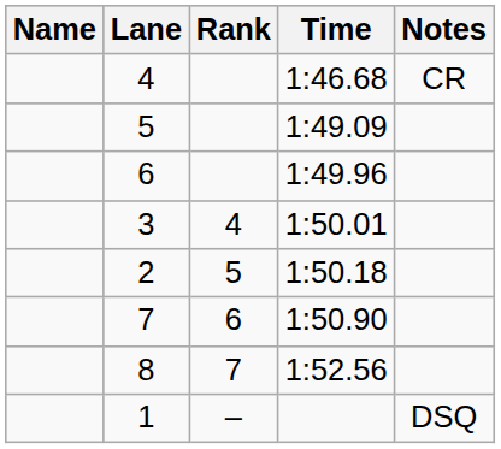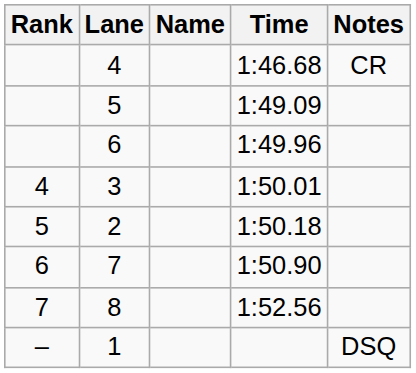columns swapped: Rank <-> Name
